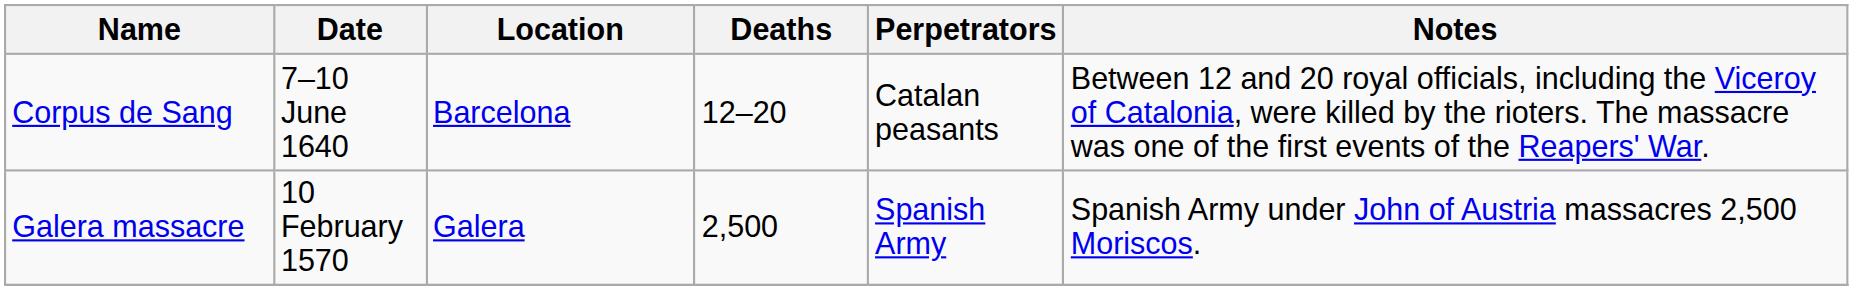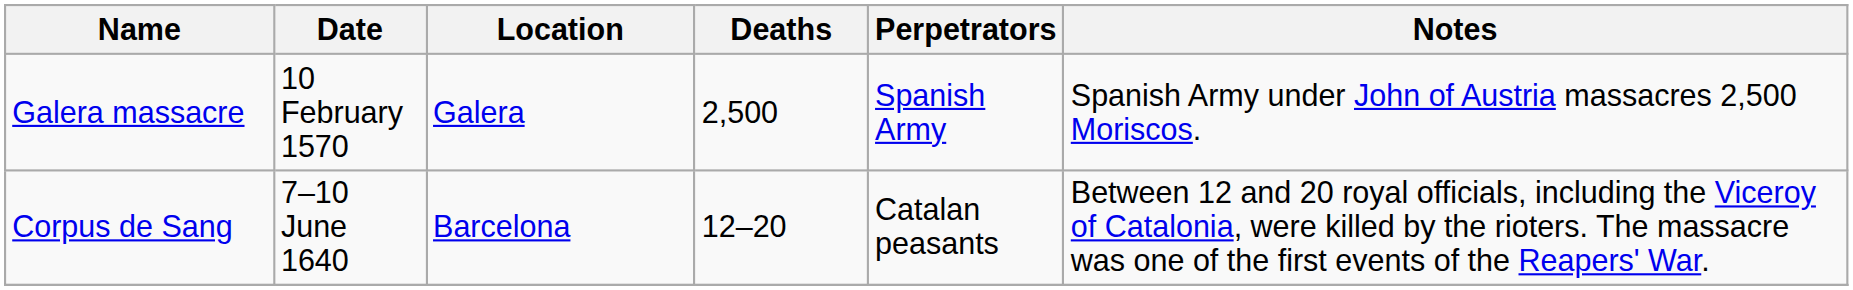rows swapped: Galera massacre <-> Corpus de Sang
